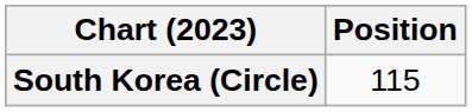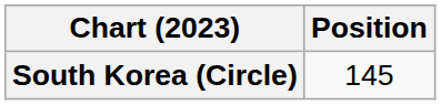South Korea (Circle) | Position: 115 -> 145
